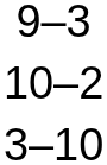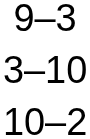rows swapped: 3–10 <-> 10–2
